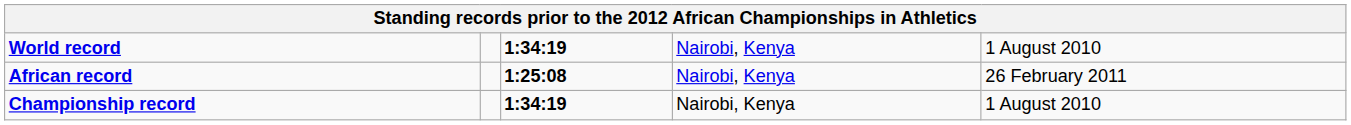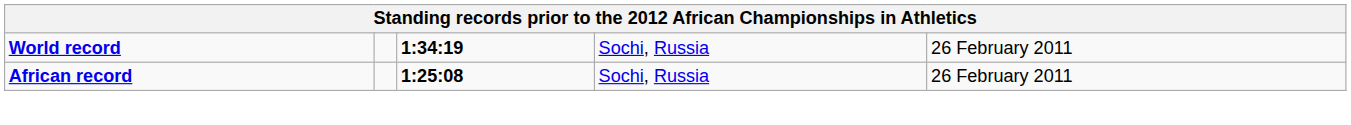World record | column 4: Nairobi, Kenya -> Sochi, Russia
World record | column 5: 1 August 2010 -> 26 February 2011
African record | column 4: Nairobi, Kenya -> Sochi, Russia
- row: Championship record | 1:34:19 | Nairobi, Kenya | 1 August 2010
